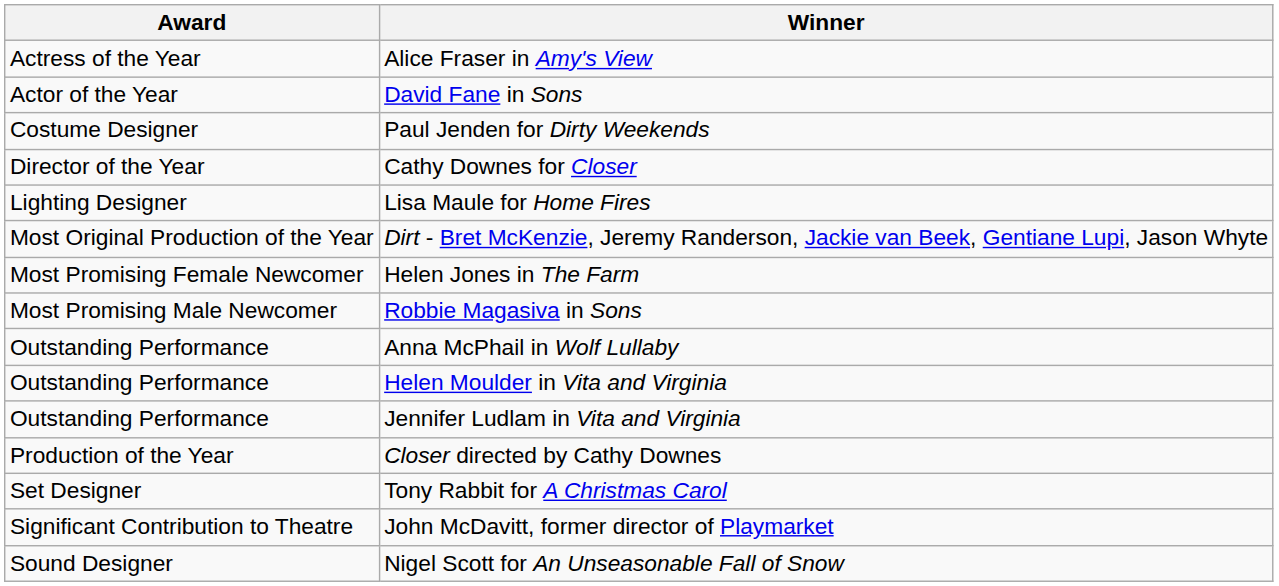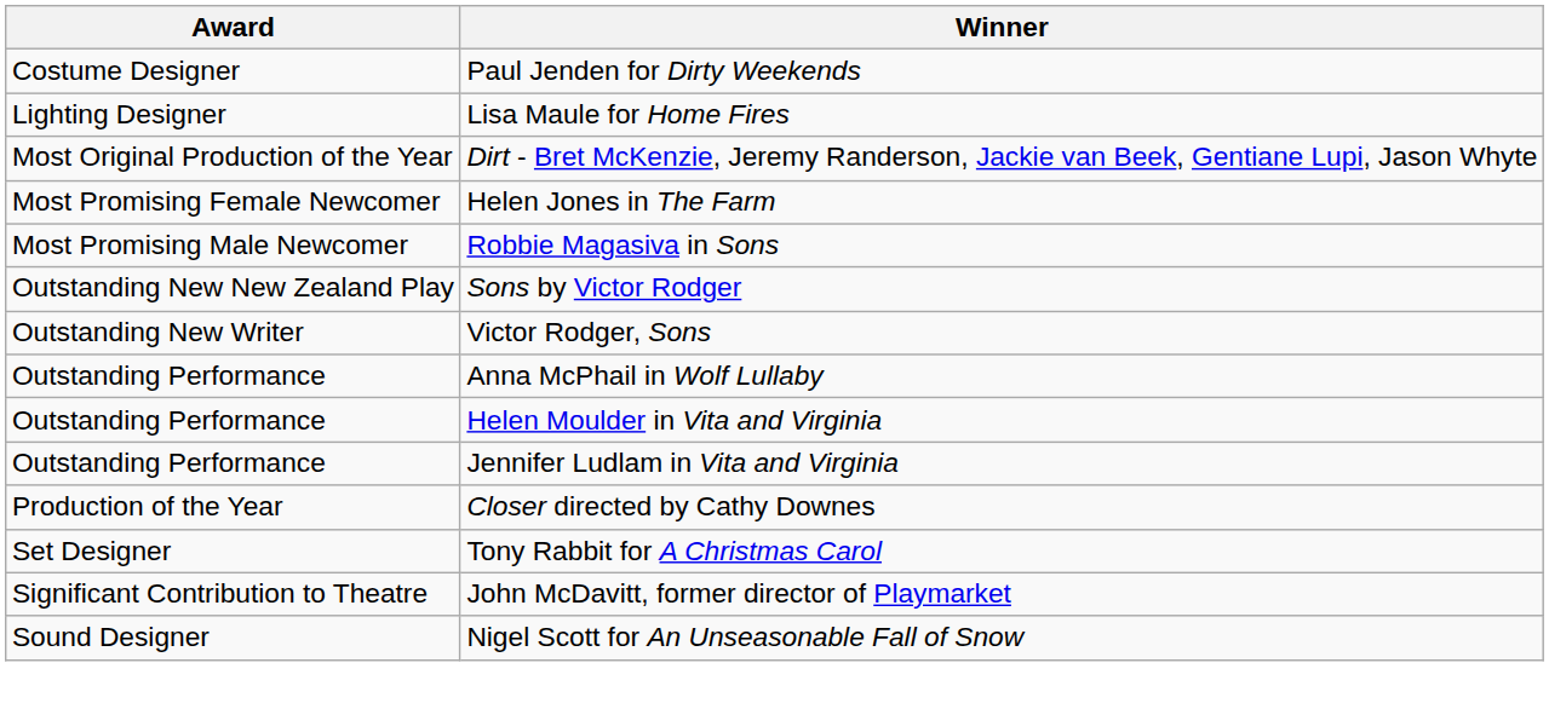- row: Actress of the Year | Alice Fraser in Amy's View
- row: Actor of the Year | David Fane in Sons
- row: Director of the Year | Cathy Downes for Closer
+ row: Outstanding New New Zealand Play | Sons by Victor Rodger
+ row: Outstanding New Writer | Victor Rodger, Sons
